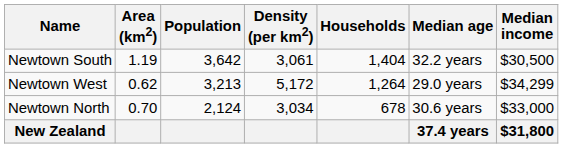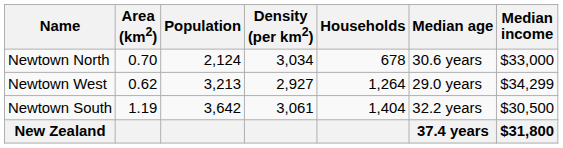rows swapped: Newtown North <-> Newtown South
Newtown West | Density (per km2): 5,172 -> 2,927
